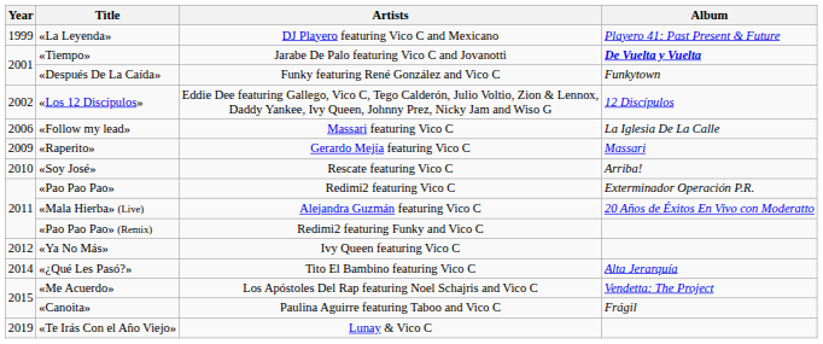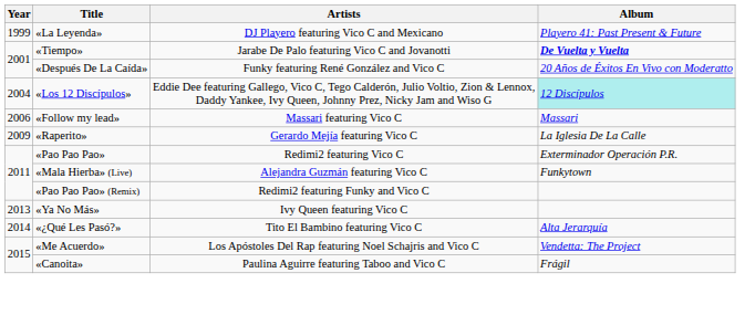«Después De La Caída» | Album: Funkytown -> 20 Años de Éxitos En Vivo con Moderatto
«Los 12 Discípulos» | Year: 2002 -> 2004
«Los 12 Discípulos» | Album: no background -> paleturquoise background
«Follow my lead» | Album: La Iglesia De La Calle -> Massari
«Raperito» | Album: Massari -> La Iglesia De La Calle
- row: 2010 | «Soy José» | Rescate featuring Vico C | Arriba!
«Mala Hierba» (Live) | Album: 20 Años de Éxitos En Vivo con Moderatto -> Funkytown
«Ya No Más» | Year: 2012 -> 2013
- row: 2019 | «Te Irás Con el Año Viejo» | Lunay & Vico C
